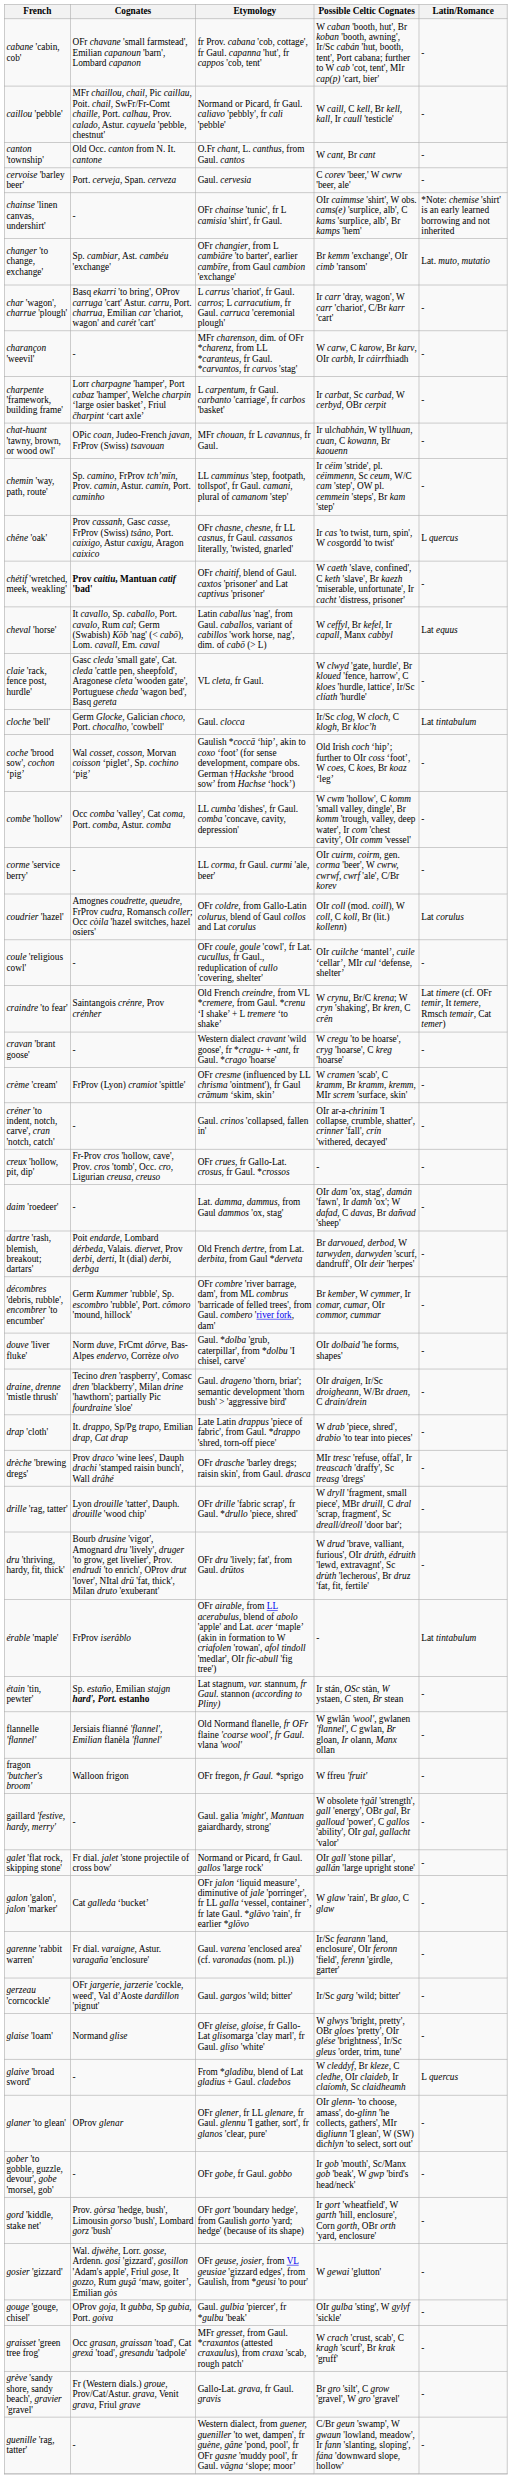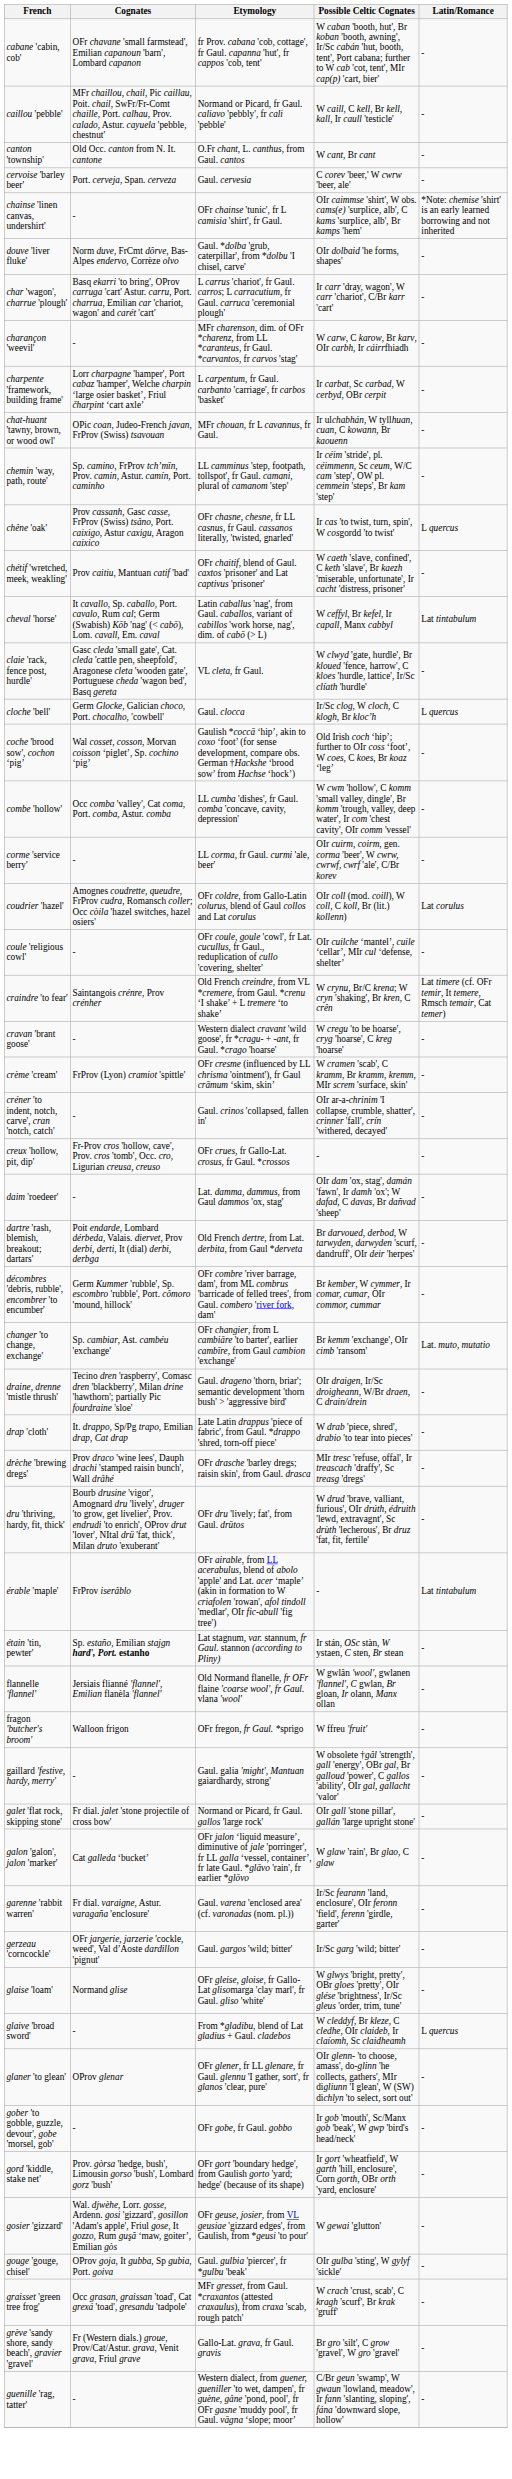rows swapped: changer 'to change, exchange' <-> douve 'liver fluke'
chétif 'wretched, meek, weakling' | Cognates: bold -> normal
cheval 'horse' | Latin/Romance: Lat equus -> Lat tintabulum
cloche 'bell' | Latin/Romance: Lat tintabulum -> L quercus
- row: drille 'rag, tatter' | Lyon drouille 'tatter', Dauph. drouille 'wood chip' | OFr drille 'fabric scrap', fr Gaul. *drullo 'piece, shred' | W dryll 'fragment, small piece', MBr druill, C dral 'scrap, fragment', Sc dreall/dreoll 'door bar'; | -
